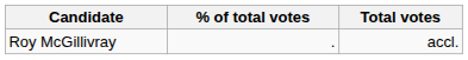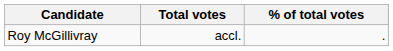columns swapped: Total votes <-> % of total votes
